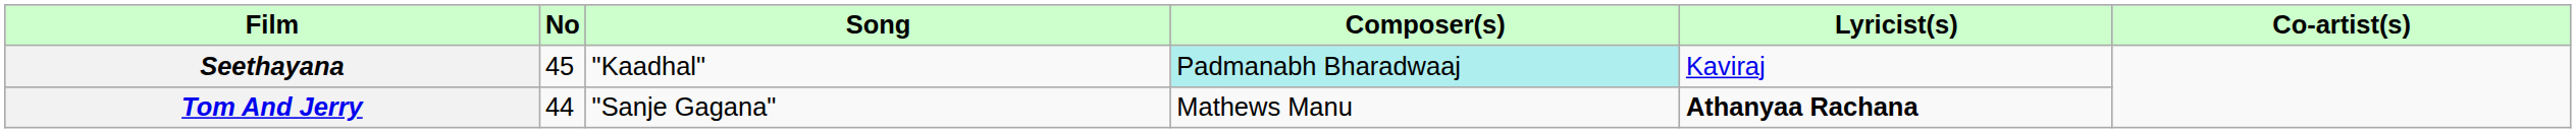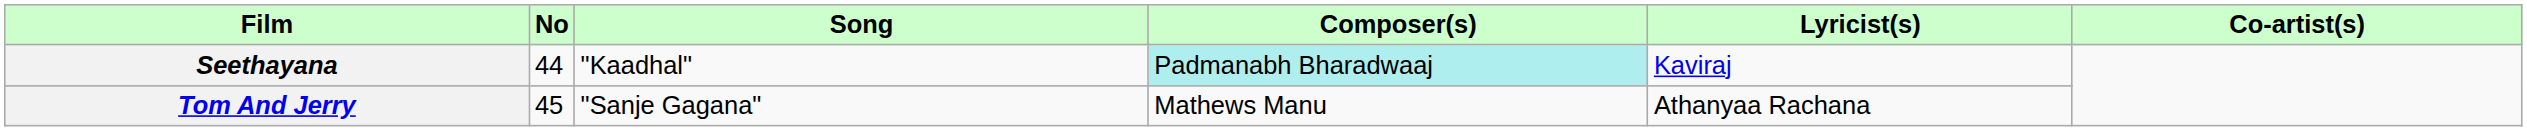Seethayana | No: 45 -> 44
Tom And Jerry | No: 44 -> 45
Tom And Jerry | Lyricist(s): bold -> normal
